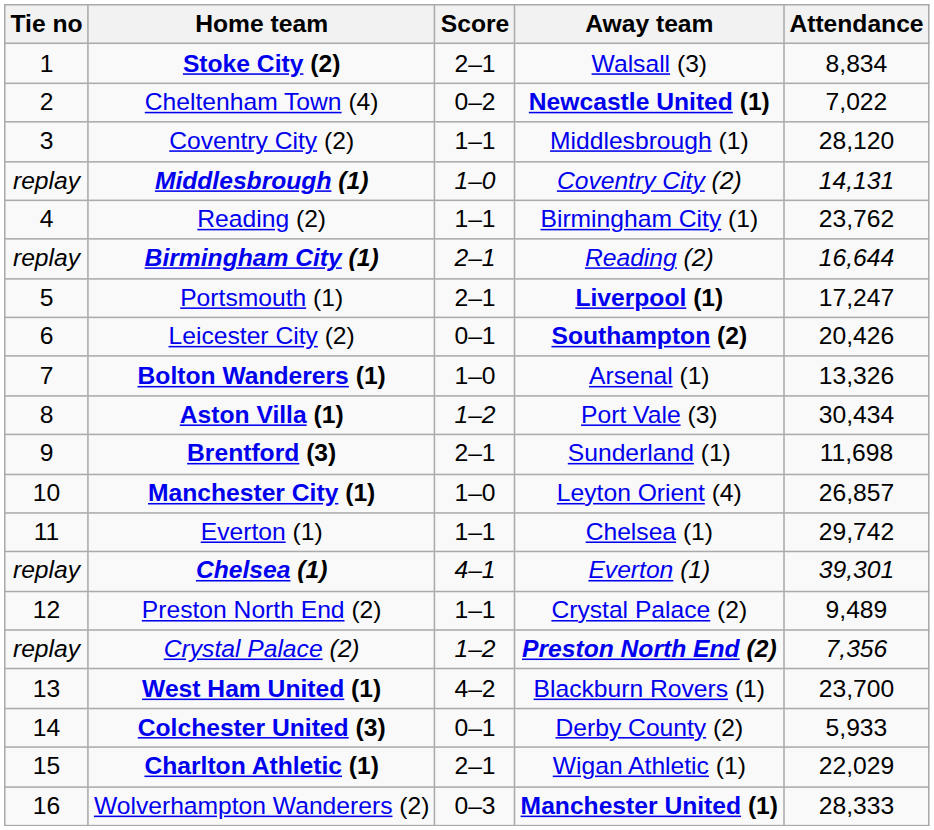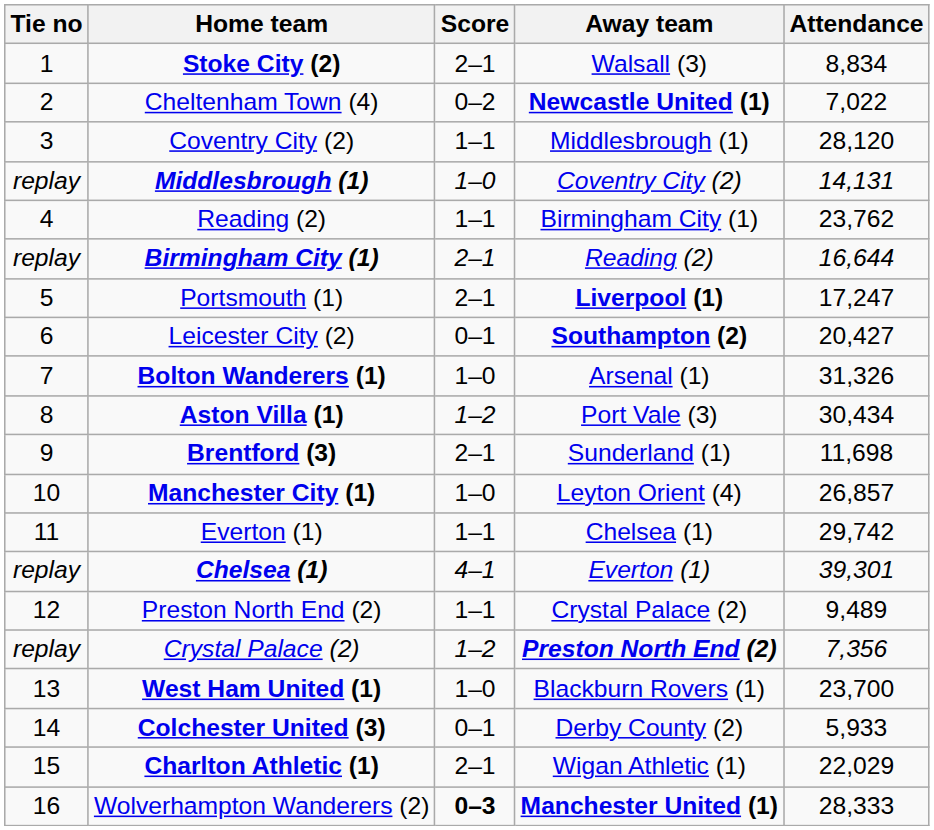Leicester City (2) | Attendance: 20,426 -> 20,427
Bolton Wanderers (1) | Attendance: 13,326 -> 31,326
West Ham United (1) | Score: 4–2 -> 1–0
Wolverhampton Wanderers (2) | Score: normal -> bold
